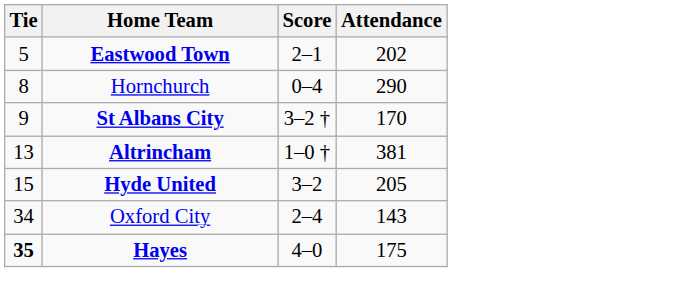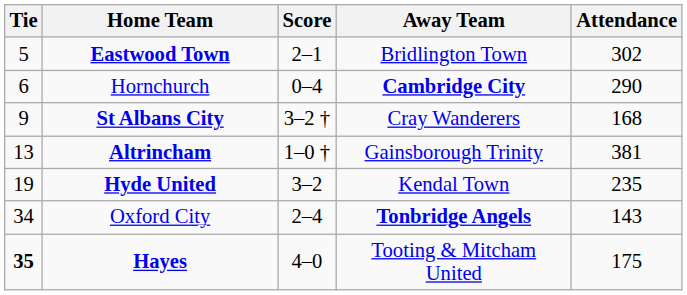+ column: Away Team | Bridlington Town | Cambridge City | Cray Wanderers | Gainsborough Trinity | Kendal Town | Tonbridge Angels | Tooting & Mitcham United
Eastwood Town | Attendance: 202 -> 302
Hornchurch | Tie: 8 -> 6
St Albans City | Attendance: 170 -> 168
Hyde United | Tie: 15 -> 19
Hyde United | Attendance: 205 -> 235
